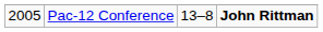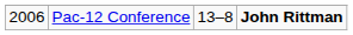Pac-12 Conference | column 1: 2005 -> 2006
